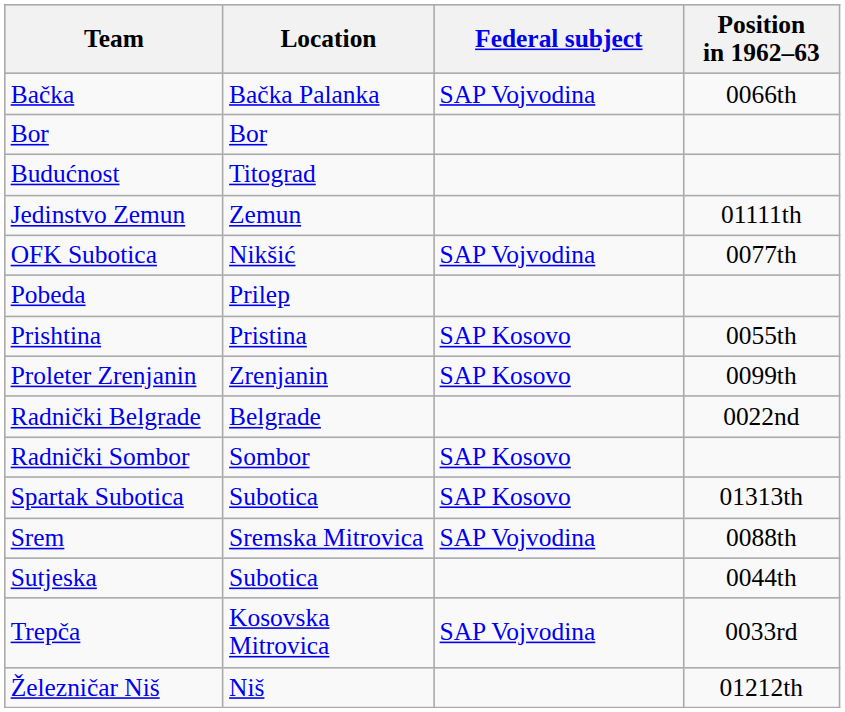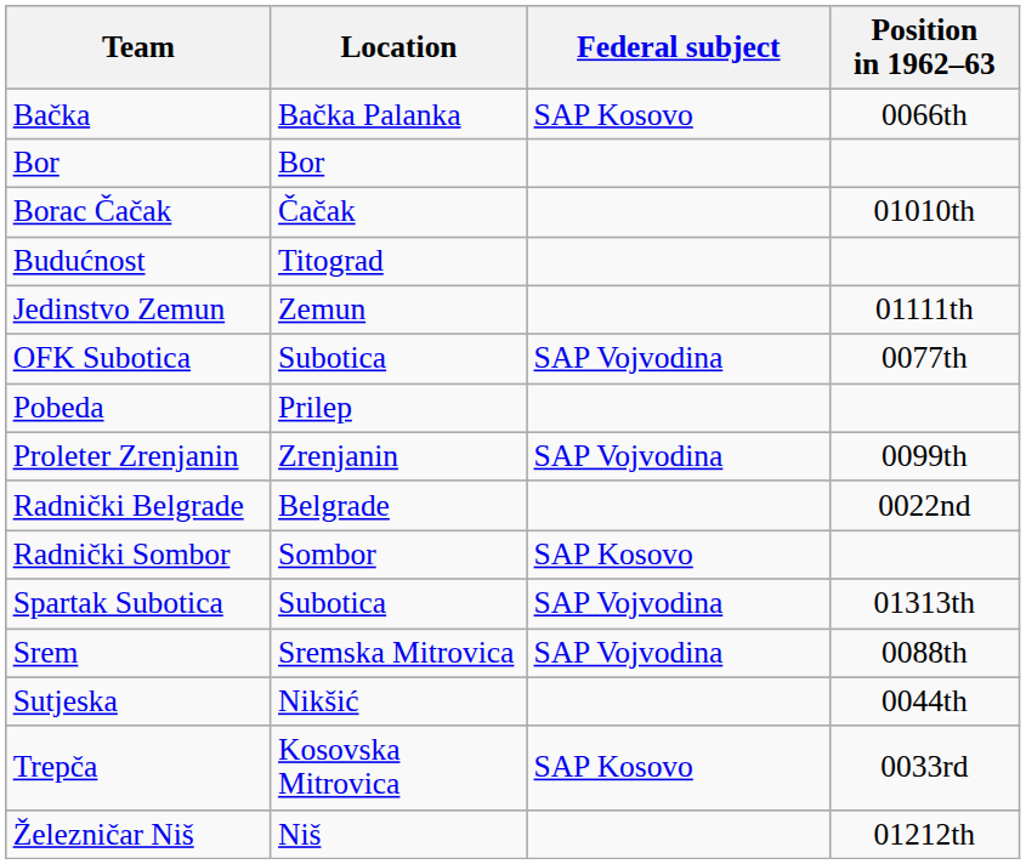Bačka | Federal subject: SAP Vojvodina -> SAP Kosovo
+ row: Borac Čačak | Čačak | 01010th
OFK Subotica | Location: Nikšić -> Subotica
- row: Prishtina | Pristina | SAP Kosovo | 0055th
Proleter Zrenjanin | Federal subject: SAP Kosovo -> SAP Vojvodina
Spartak Subotica | Federal subject: SAP Kosovo -> SAP Vojvodina
Sutjeska | Location: Subotica -> Nikšić
Trepča | Federal subject: SAP Vojvodina -> SAP Kosovo
